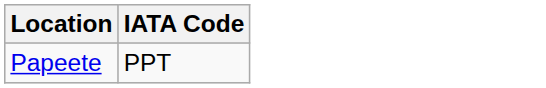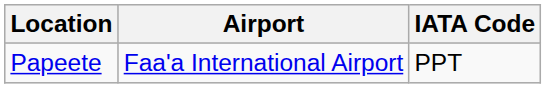+ column: Airport | Faa'a International Airport
